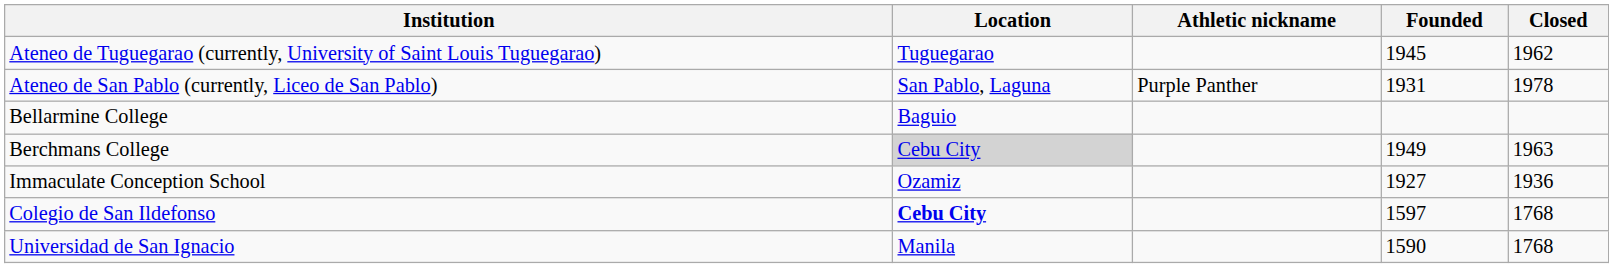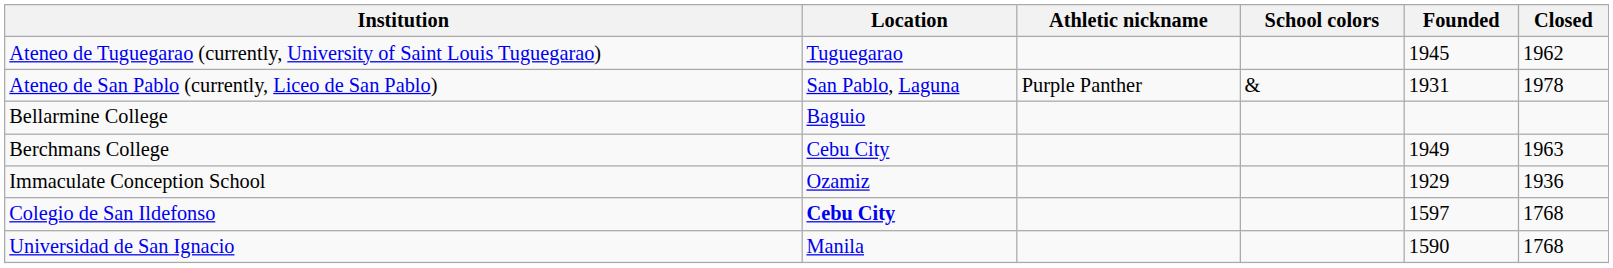+ column: School colors | &
Berchmans College | Location: lightgrey background -> no background
Immaculate Conception School | Founded: 1927 -> 1929
